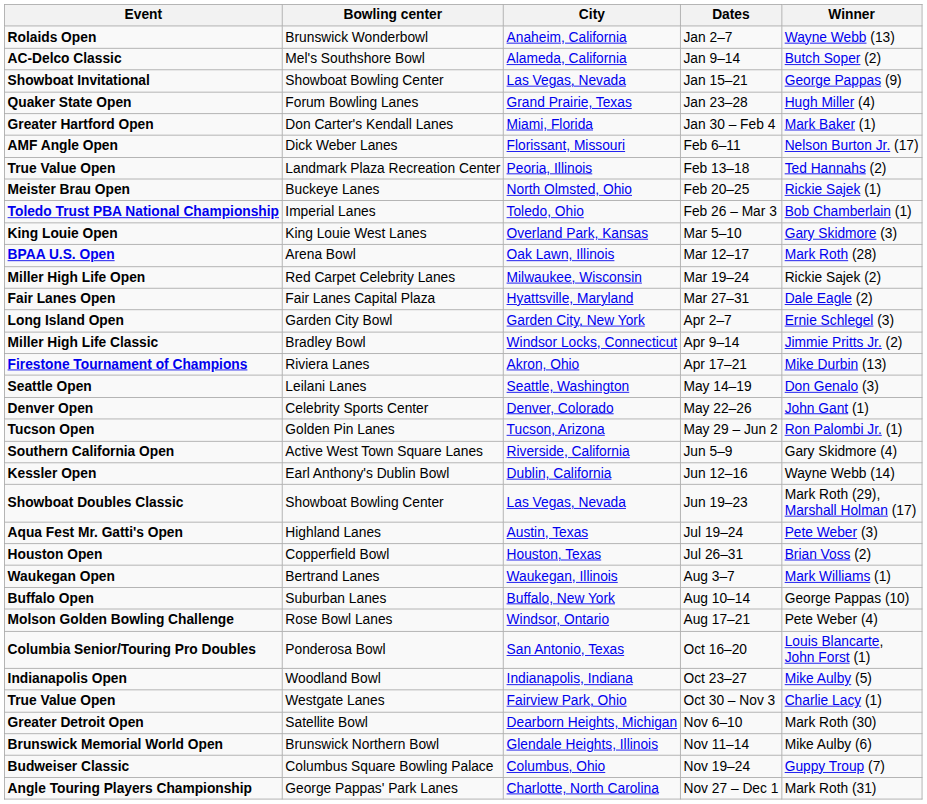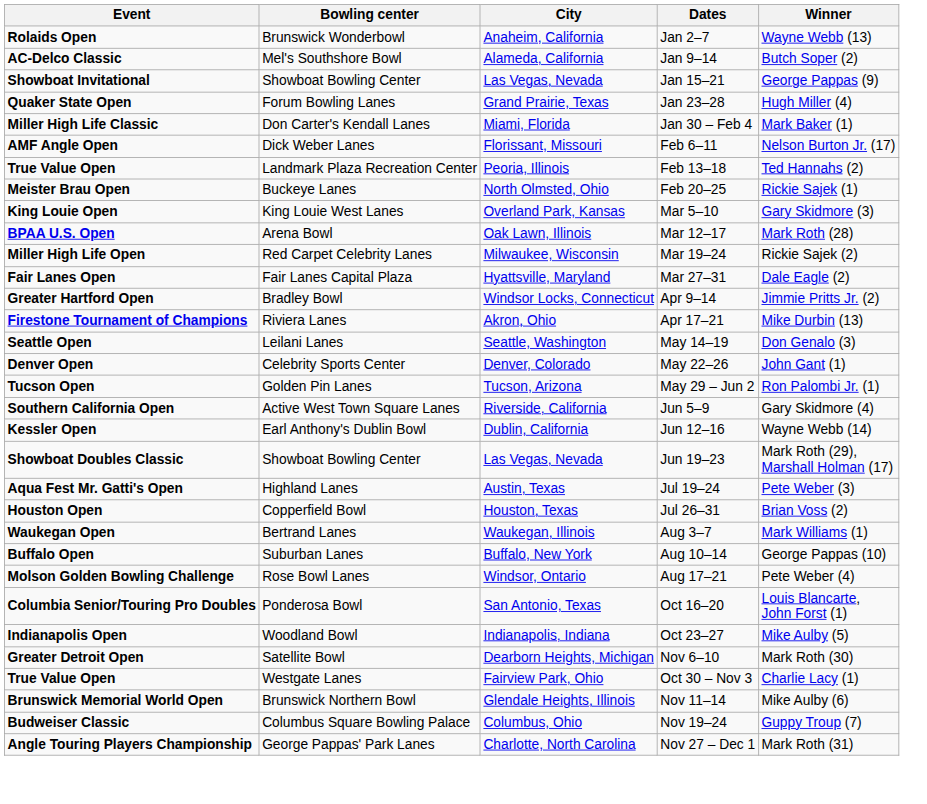Jan 30 – Feb 4 | Event: Greater Hartford Open -> Miller High Life Classic
- row: Toledo Trust PBA National Championship | Imperial Lanes | Toledo, Ohio | Feb 26 – Mar 3 | Bob Chamberlain (1)
- row: Long Island Open | Garden City Bowl | Garden City, New York | Apr 2–7 | Ernie Schlegel (3)
Apr 9–14 | Event: Miller High Life Classic -> Greater Hartford Open
rows swapped: Oct 30 – Nov 3 <-> Nov 6–10
